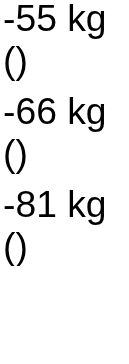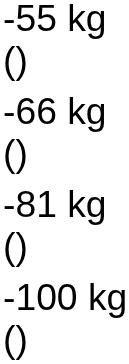+ row: -100 kg ()
